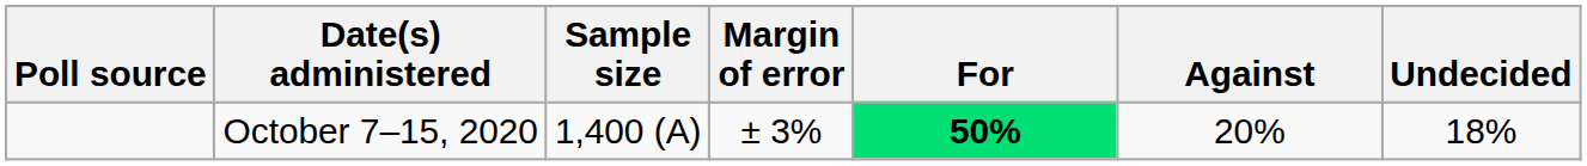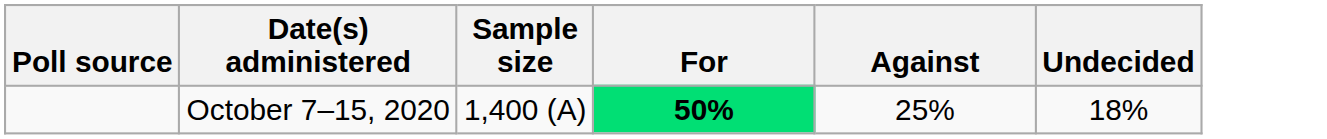- column: Margin of error | ± 3%
October 7–15, 2020 | Against: 20% -> 25%
